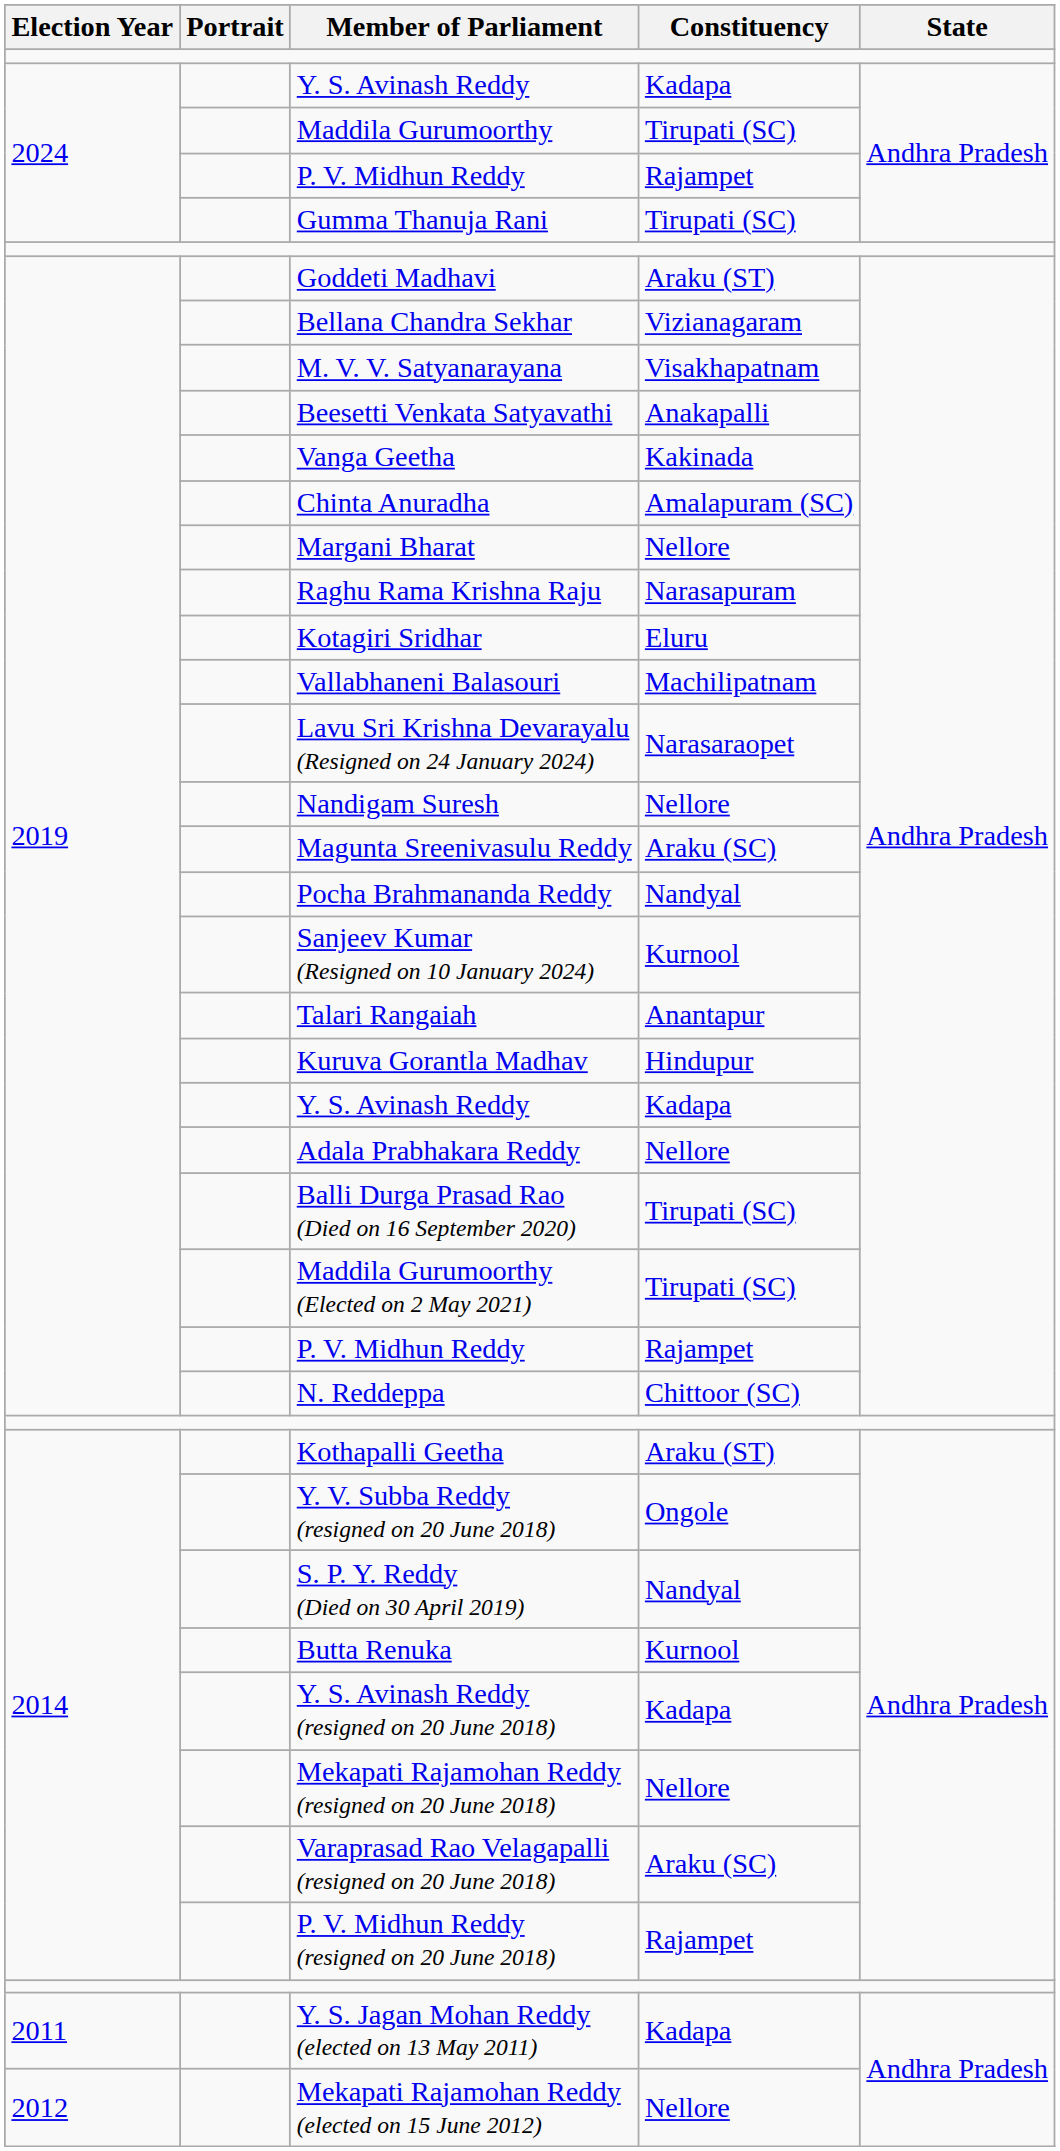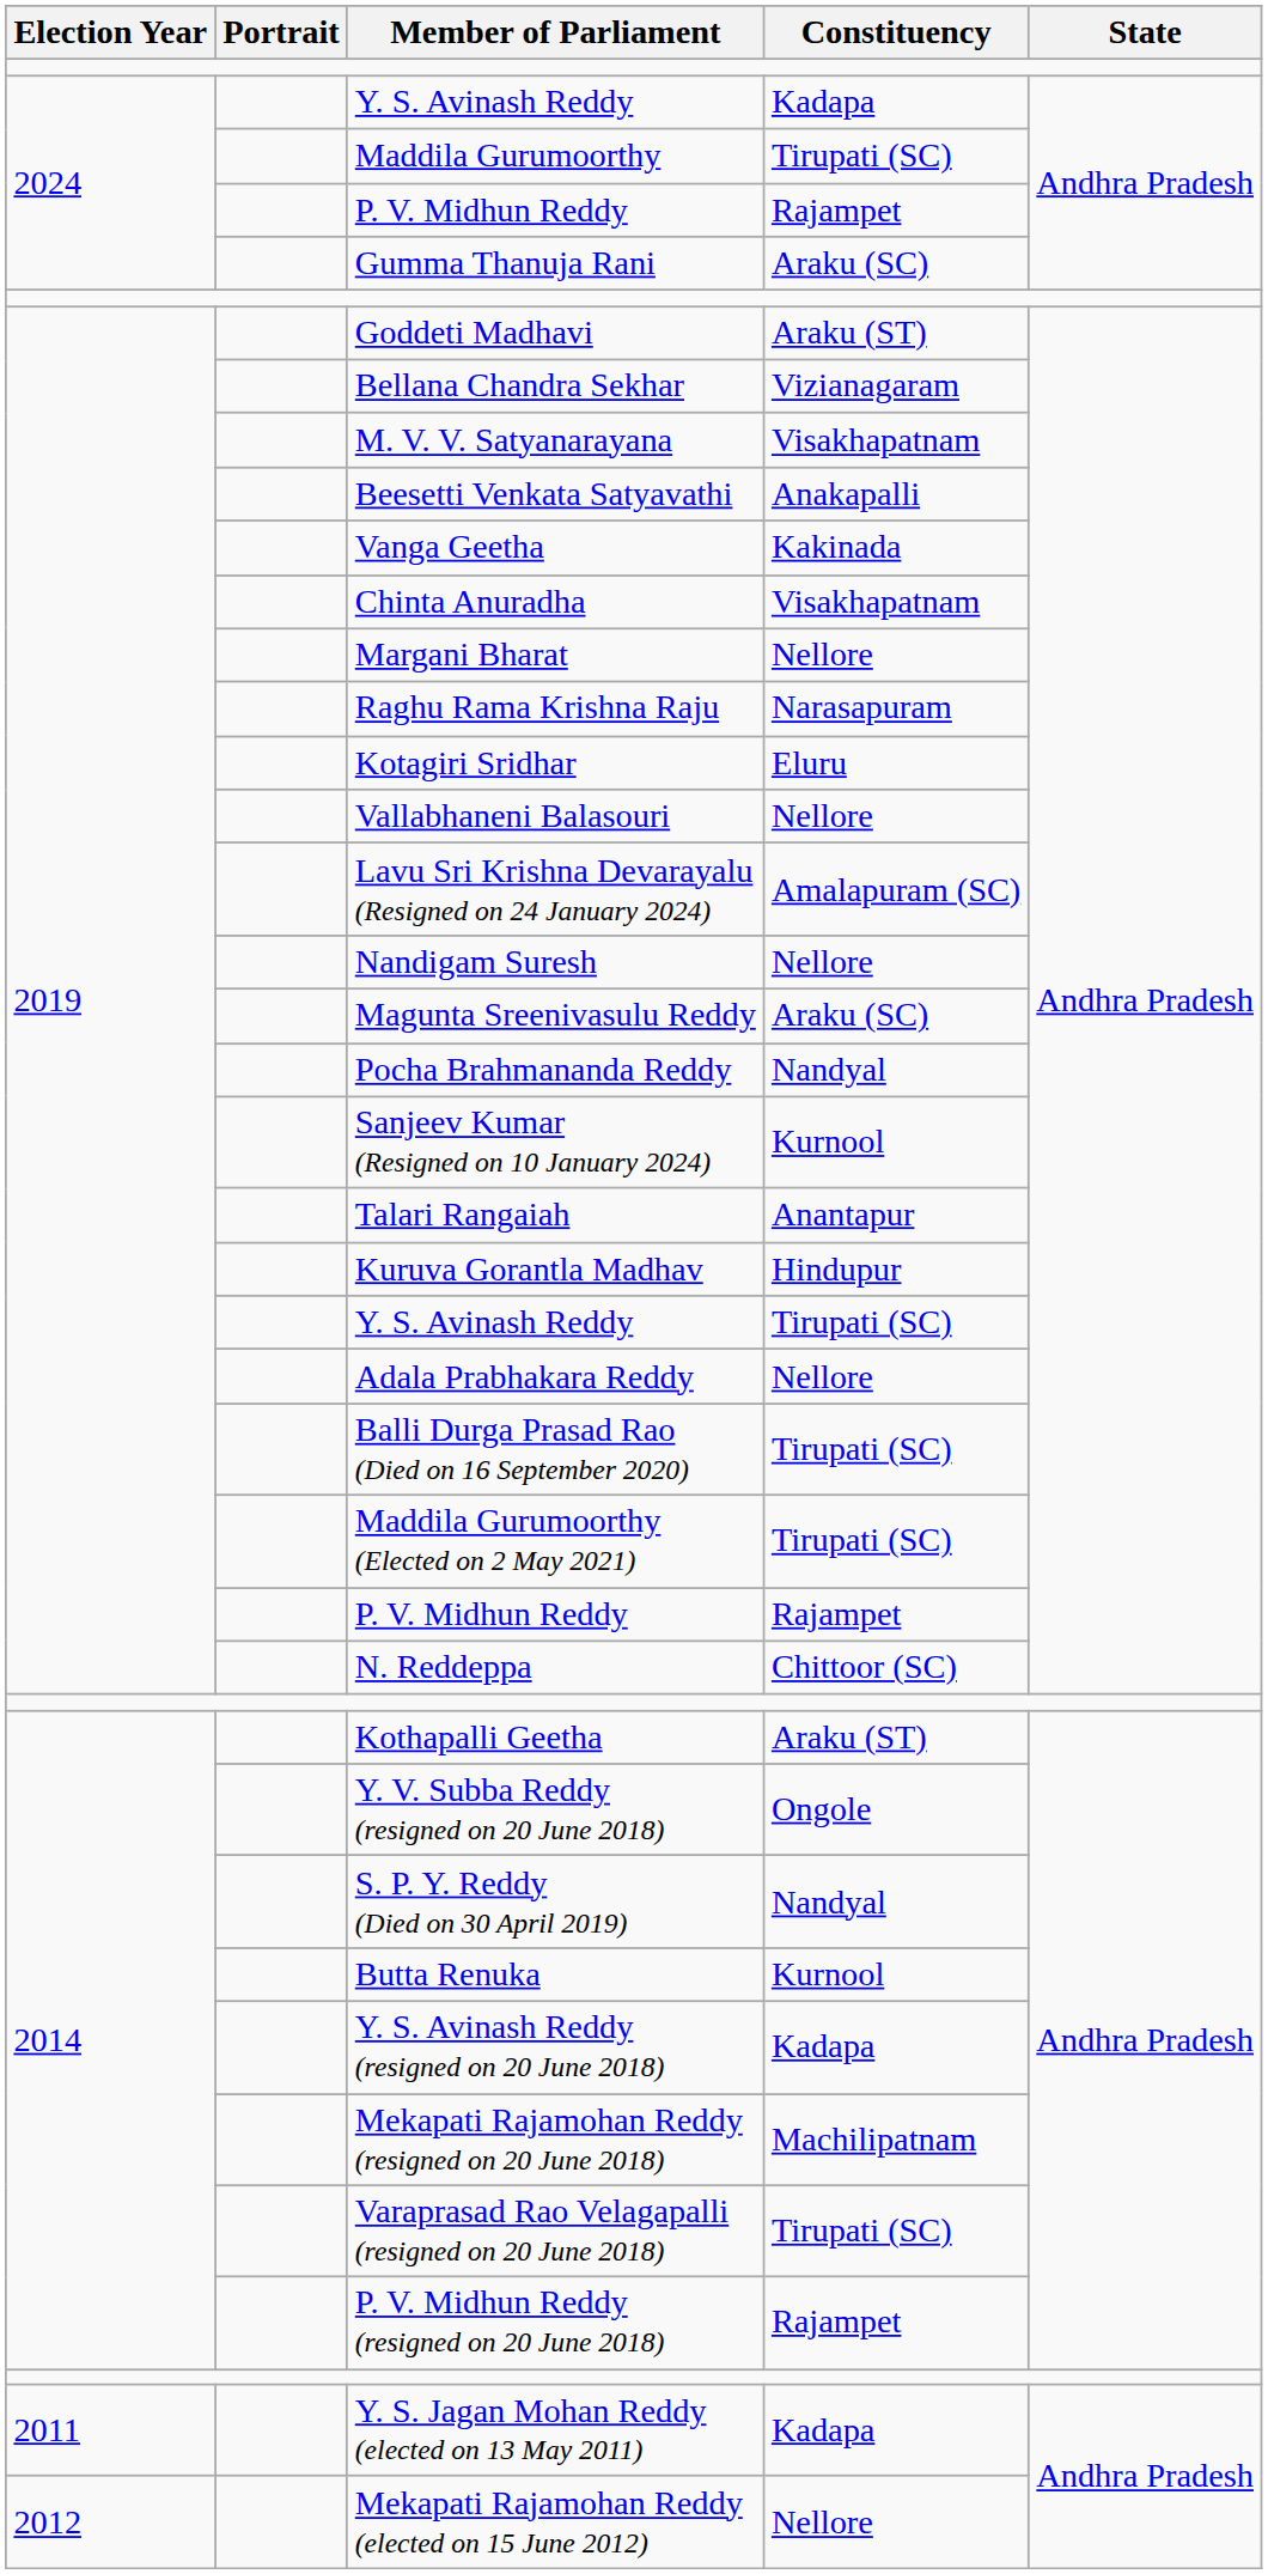Gumma Thanuja Rani | Constituency: Tirupati (SC) -> Araku (SC)
Chinta Anuradha | Constituency: Amalapuram (SC) -> Visakhapatnam
Vallabhaneni Balasouri | Constituency: Machilipatnam -> Nellore
Lavu Sri Krishna Devarayalu (Resigned on 24 January 2024) | Constituency: Narasaraopet -> Amalapuram (SC)
2019 / Y. S. Avinash Reddy | Constituency: Kadapa -> Tirupati (SC)
Mekapati Rajamohan Reddy (resigned on 20 June 2018) | Constituency: Nellore -> Machilipatnam
Varaprasad Rao Velagapalli (resigned on 20 June 2018) | Constituency: Araku (SC) -> Tirupati (SC)
